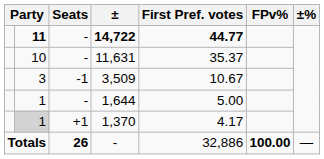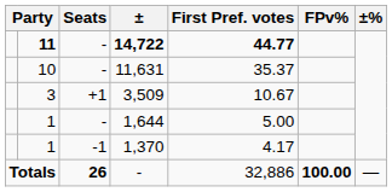3,509 | Seats: -1 -> +1
1,370 | column 2: lightgrey background -> no background
1,370 | Seats: +1 -> -1
